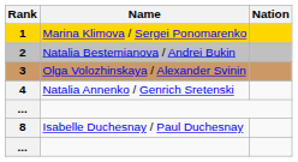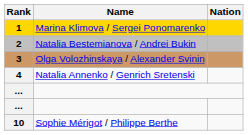- row: 8 | Isabelle Duchesnay / Paul Duchesnay
+ row: 10 | Sophie Mérigot / Philippe Berthe
